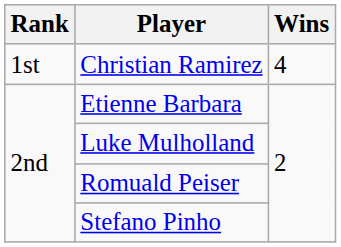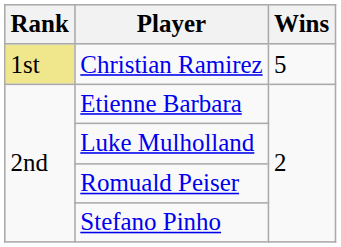Christian Ramirez | Rank: no background -> khaki background
Christian Ramirez | Wins: 4 -> 5
